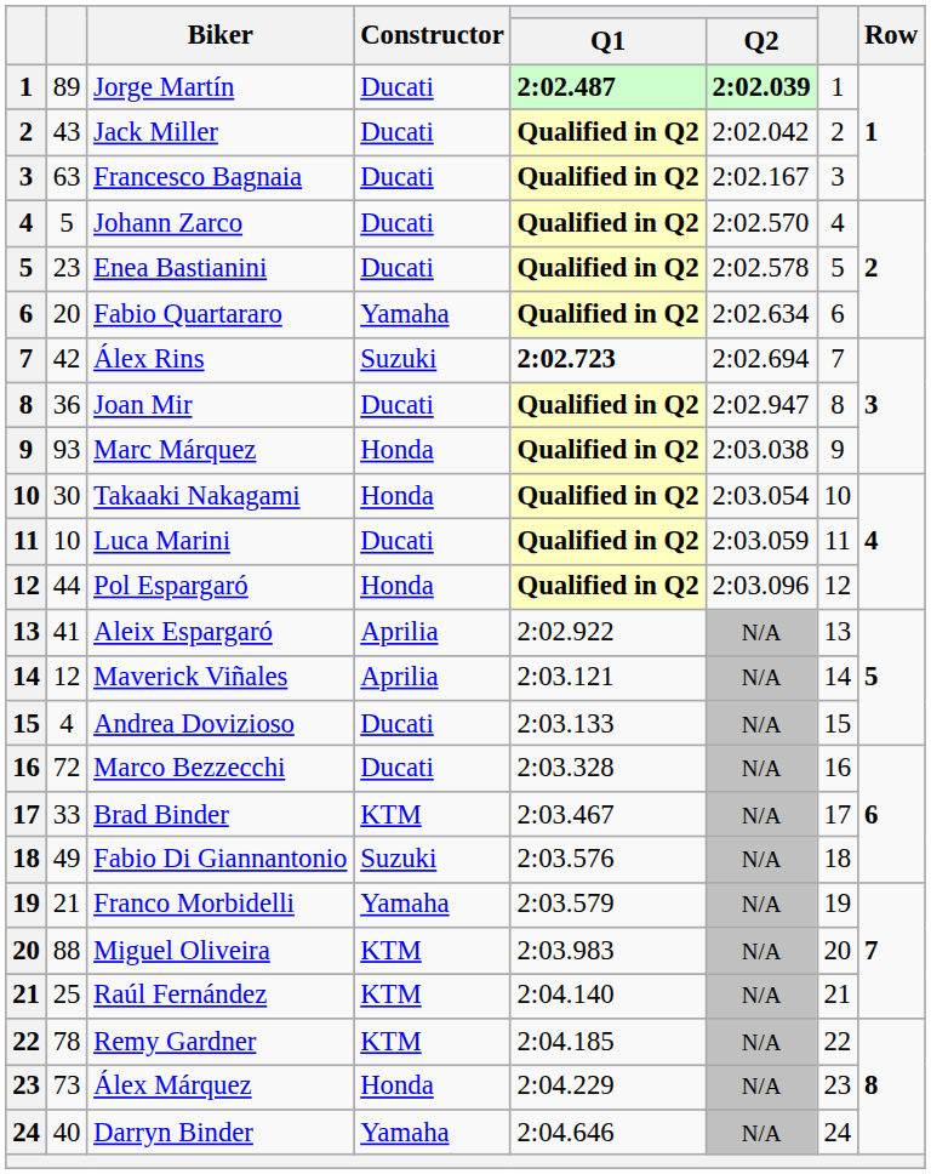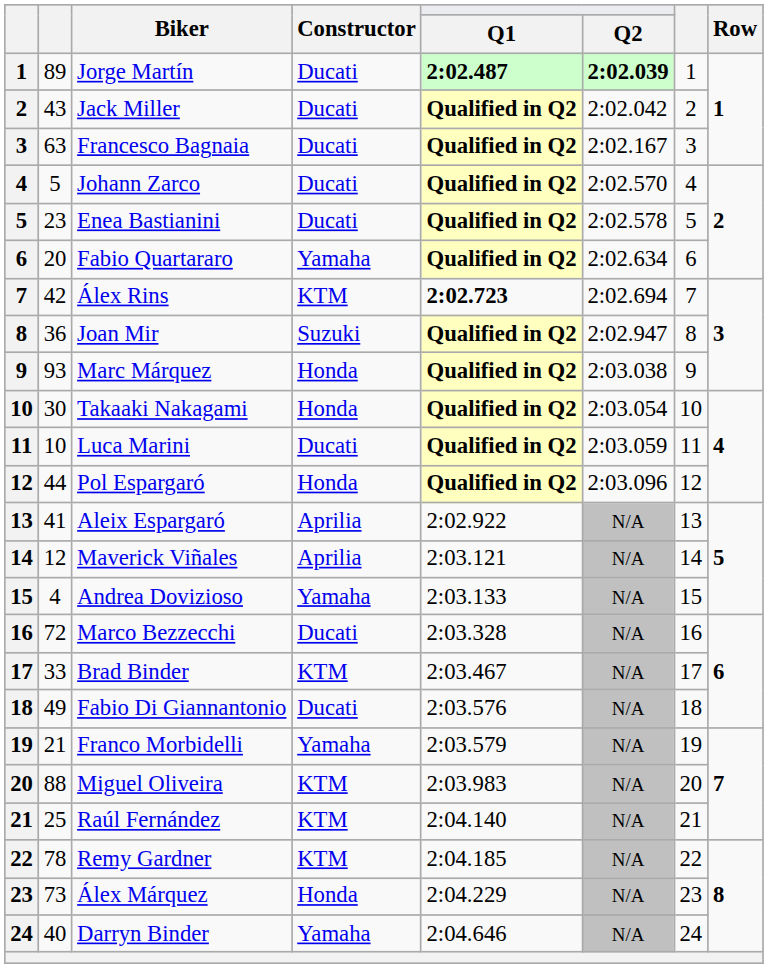Álex Rins | Constructor: Suzuki -> KTM
Joan Mir | Constructor: Ducati -> Suzuki
Andrea Dovizioso | Constructor: Ducati -> Yamaha
Fabio Di Giannantonio | Constructor: Suzuki -> Ducati
